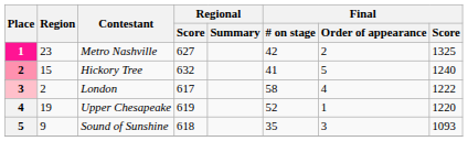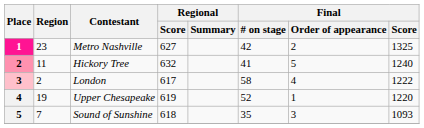Hickory Tree | Region: 15 -> 11
Sound of Sunshine | Region: 9 -> 7
